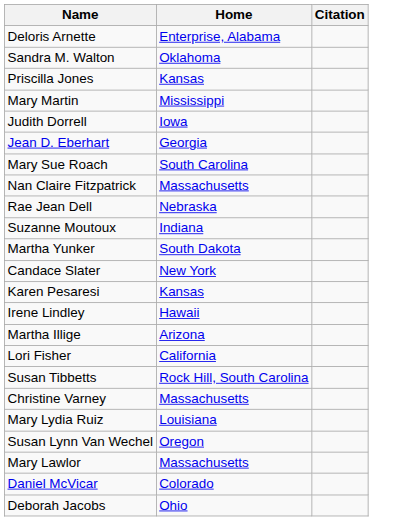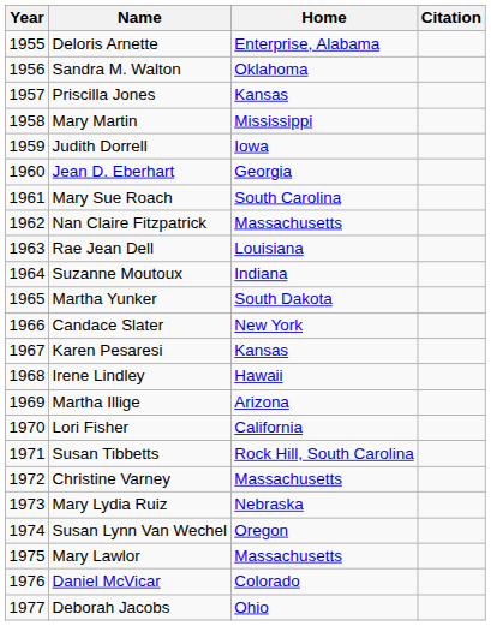+ column: Year | 1955 | 1956 | 1957 | 1958 | 1959 | 1960 | 1961 | 1962 | 1963 | 1964 | 1965 | 1966 | 1967 | 1968 | 1969 | 1970 | 1971 | 1972 | 1973 | 1974 | 1975 | 1976 | 1977
Rae Jean Dell | Home: Nebraska -> Louisiana
Mary Lydia Ruiz | Home: Louisiana -> Nebraska
